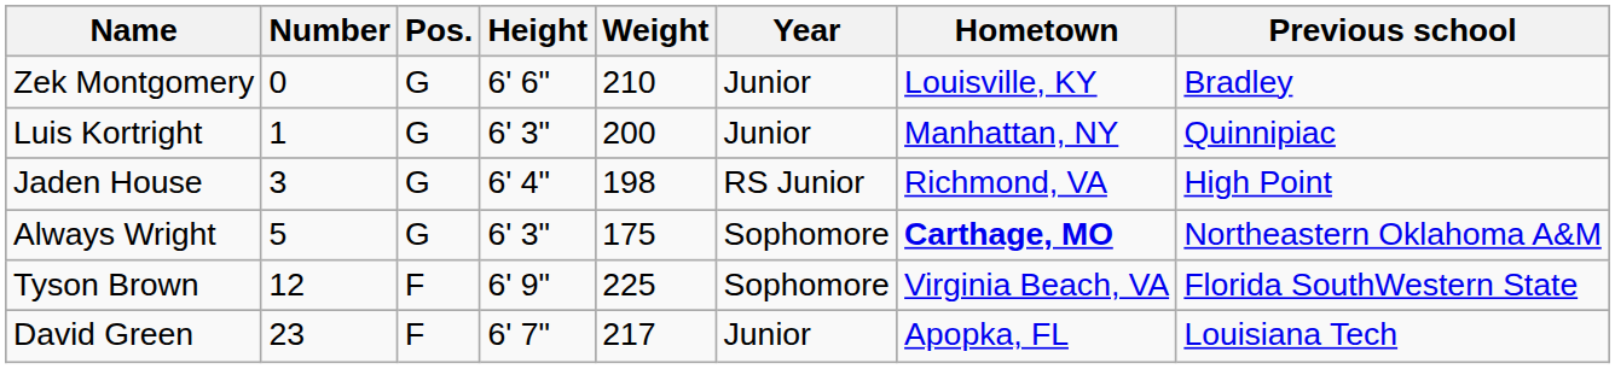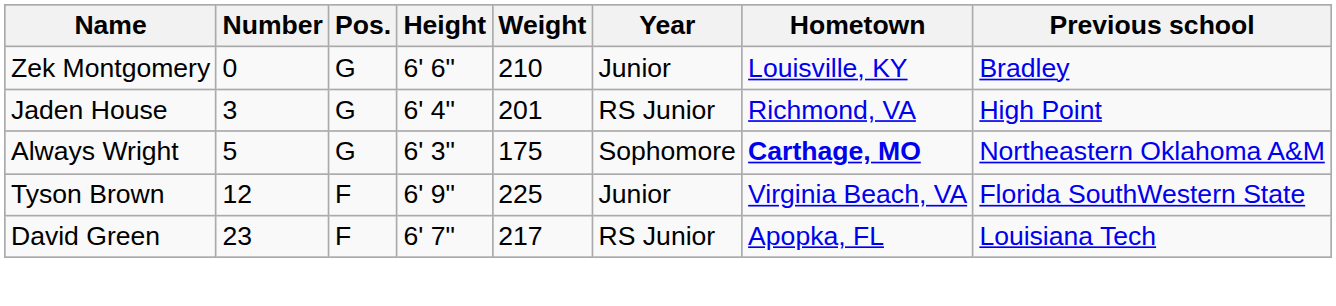- row: Luis Kortright | 1 | G | 6' 3" | 200 | Junior | Manhattan, NY | Quinnipiac
Jaden House | Weight: 198 -> 201
Tyson Brown | Year: Sophomore -> Junior
David Green | Year: Junior -> RS Junior
